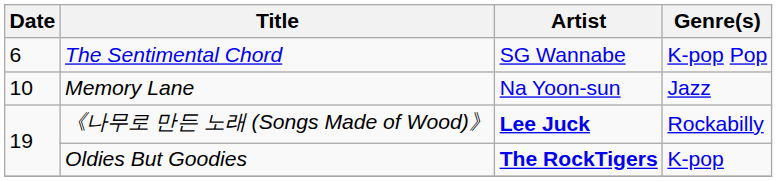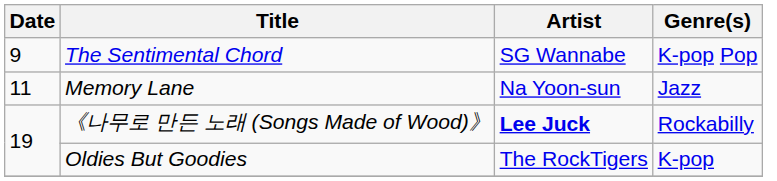The Sentimental Chord | Date: 6 -> 9
Memory Lane | Date: 10 -> 11
Oldies But Goodies | Artist: bold -> normal
